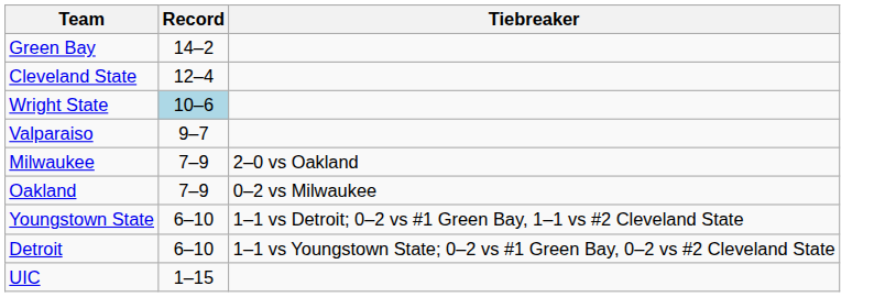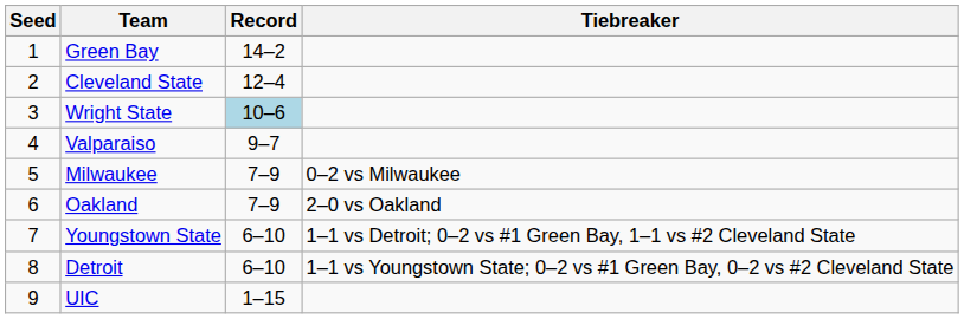+ column: Seed | 1 | 2 | 3 | 4 | 5 | 6 | 7 | 8 | 9
Milwaukee | Tiebreaker: 2–0 vs Oakland -> 0–2 vs Milwaukee
Oakland | Tiebreaker: 0–2 vs Milwaukee -> 2–0 vs Oakland
